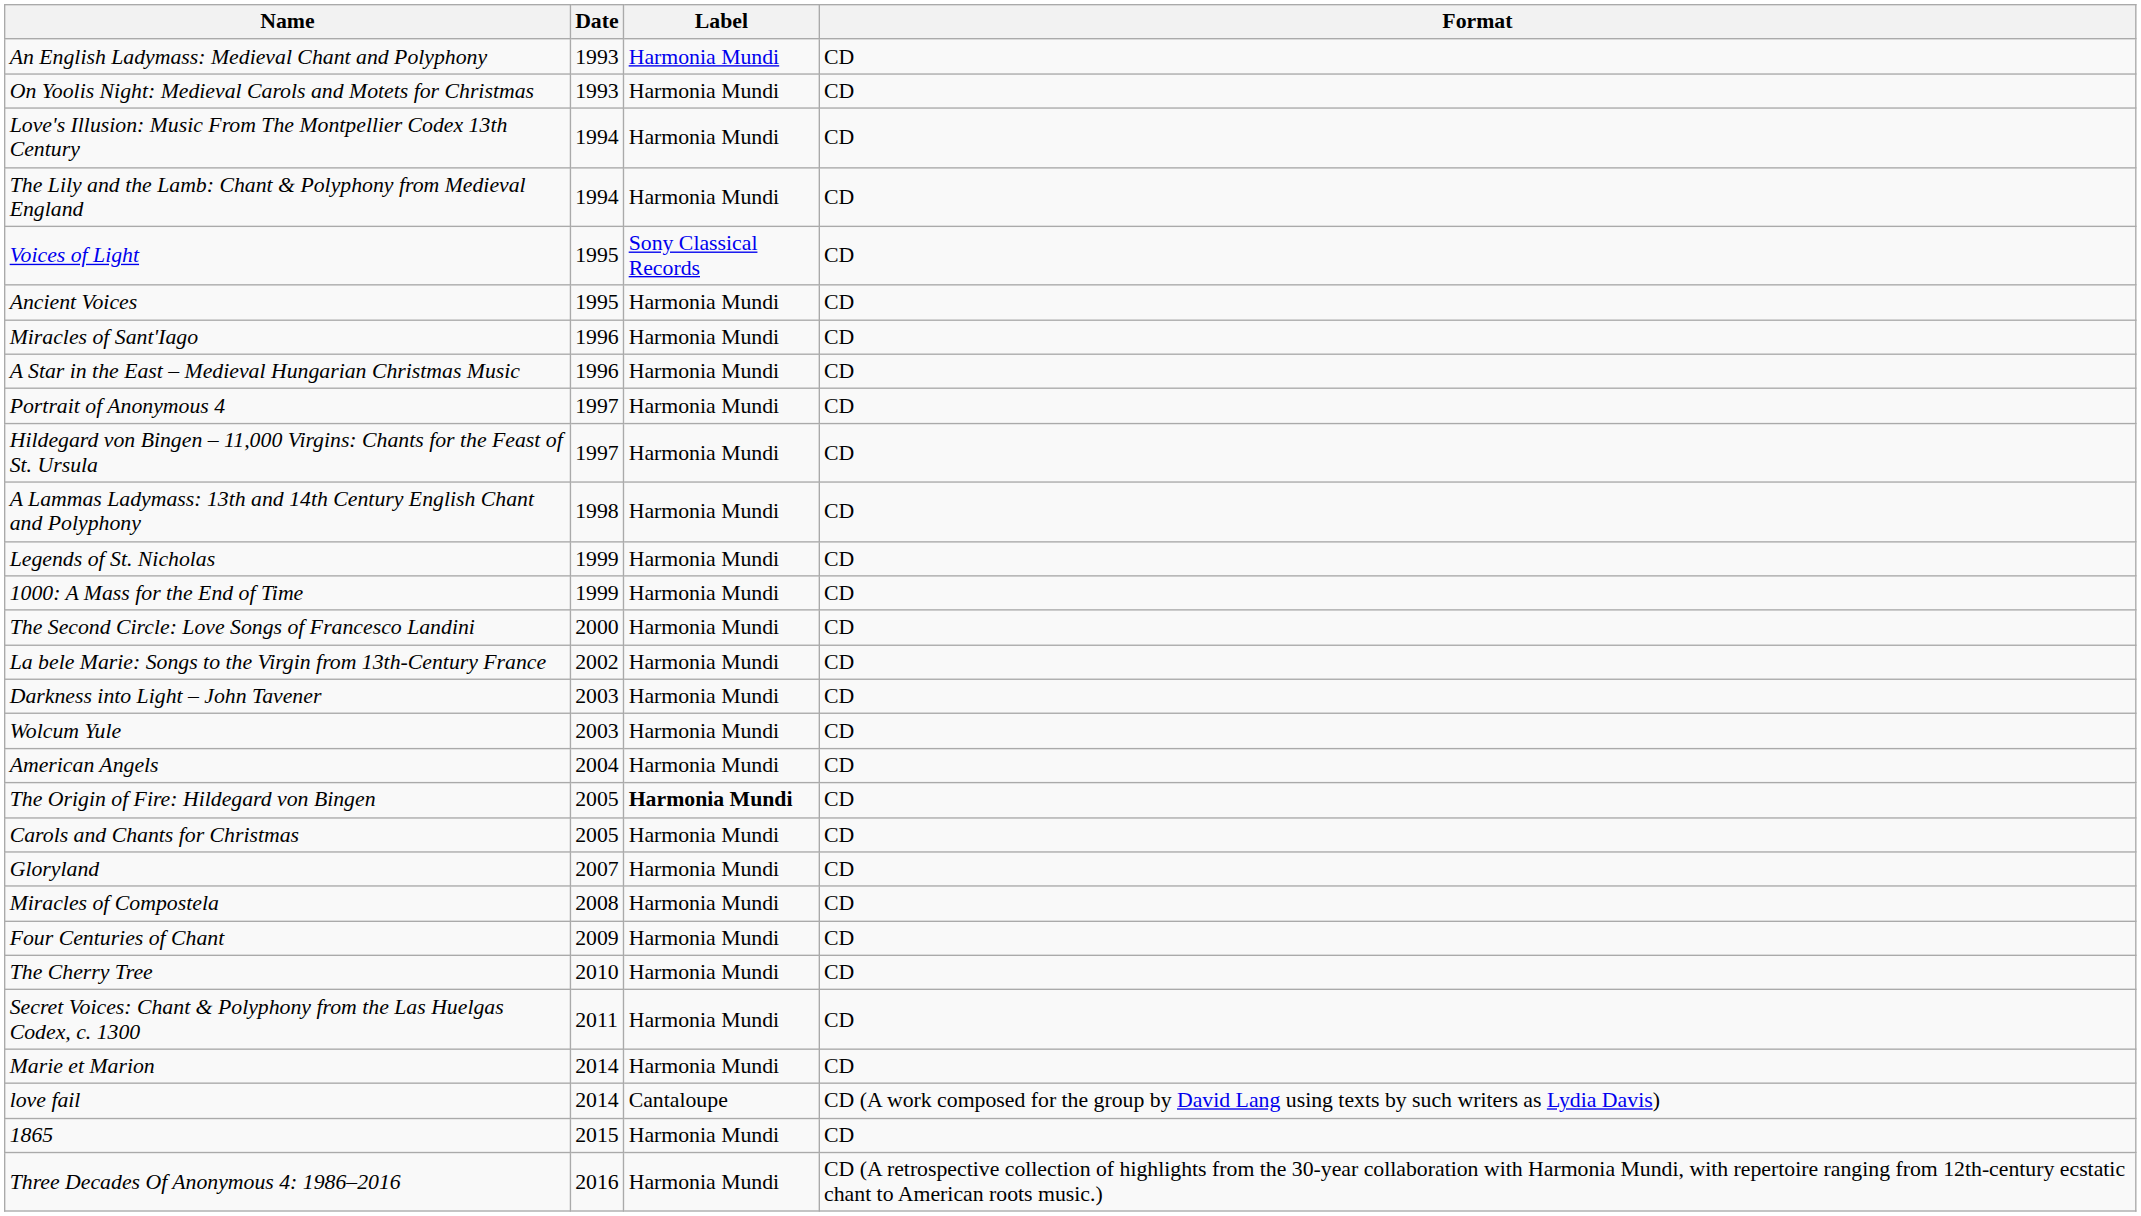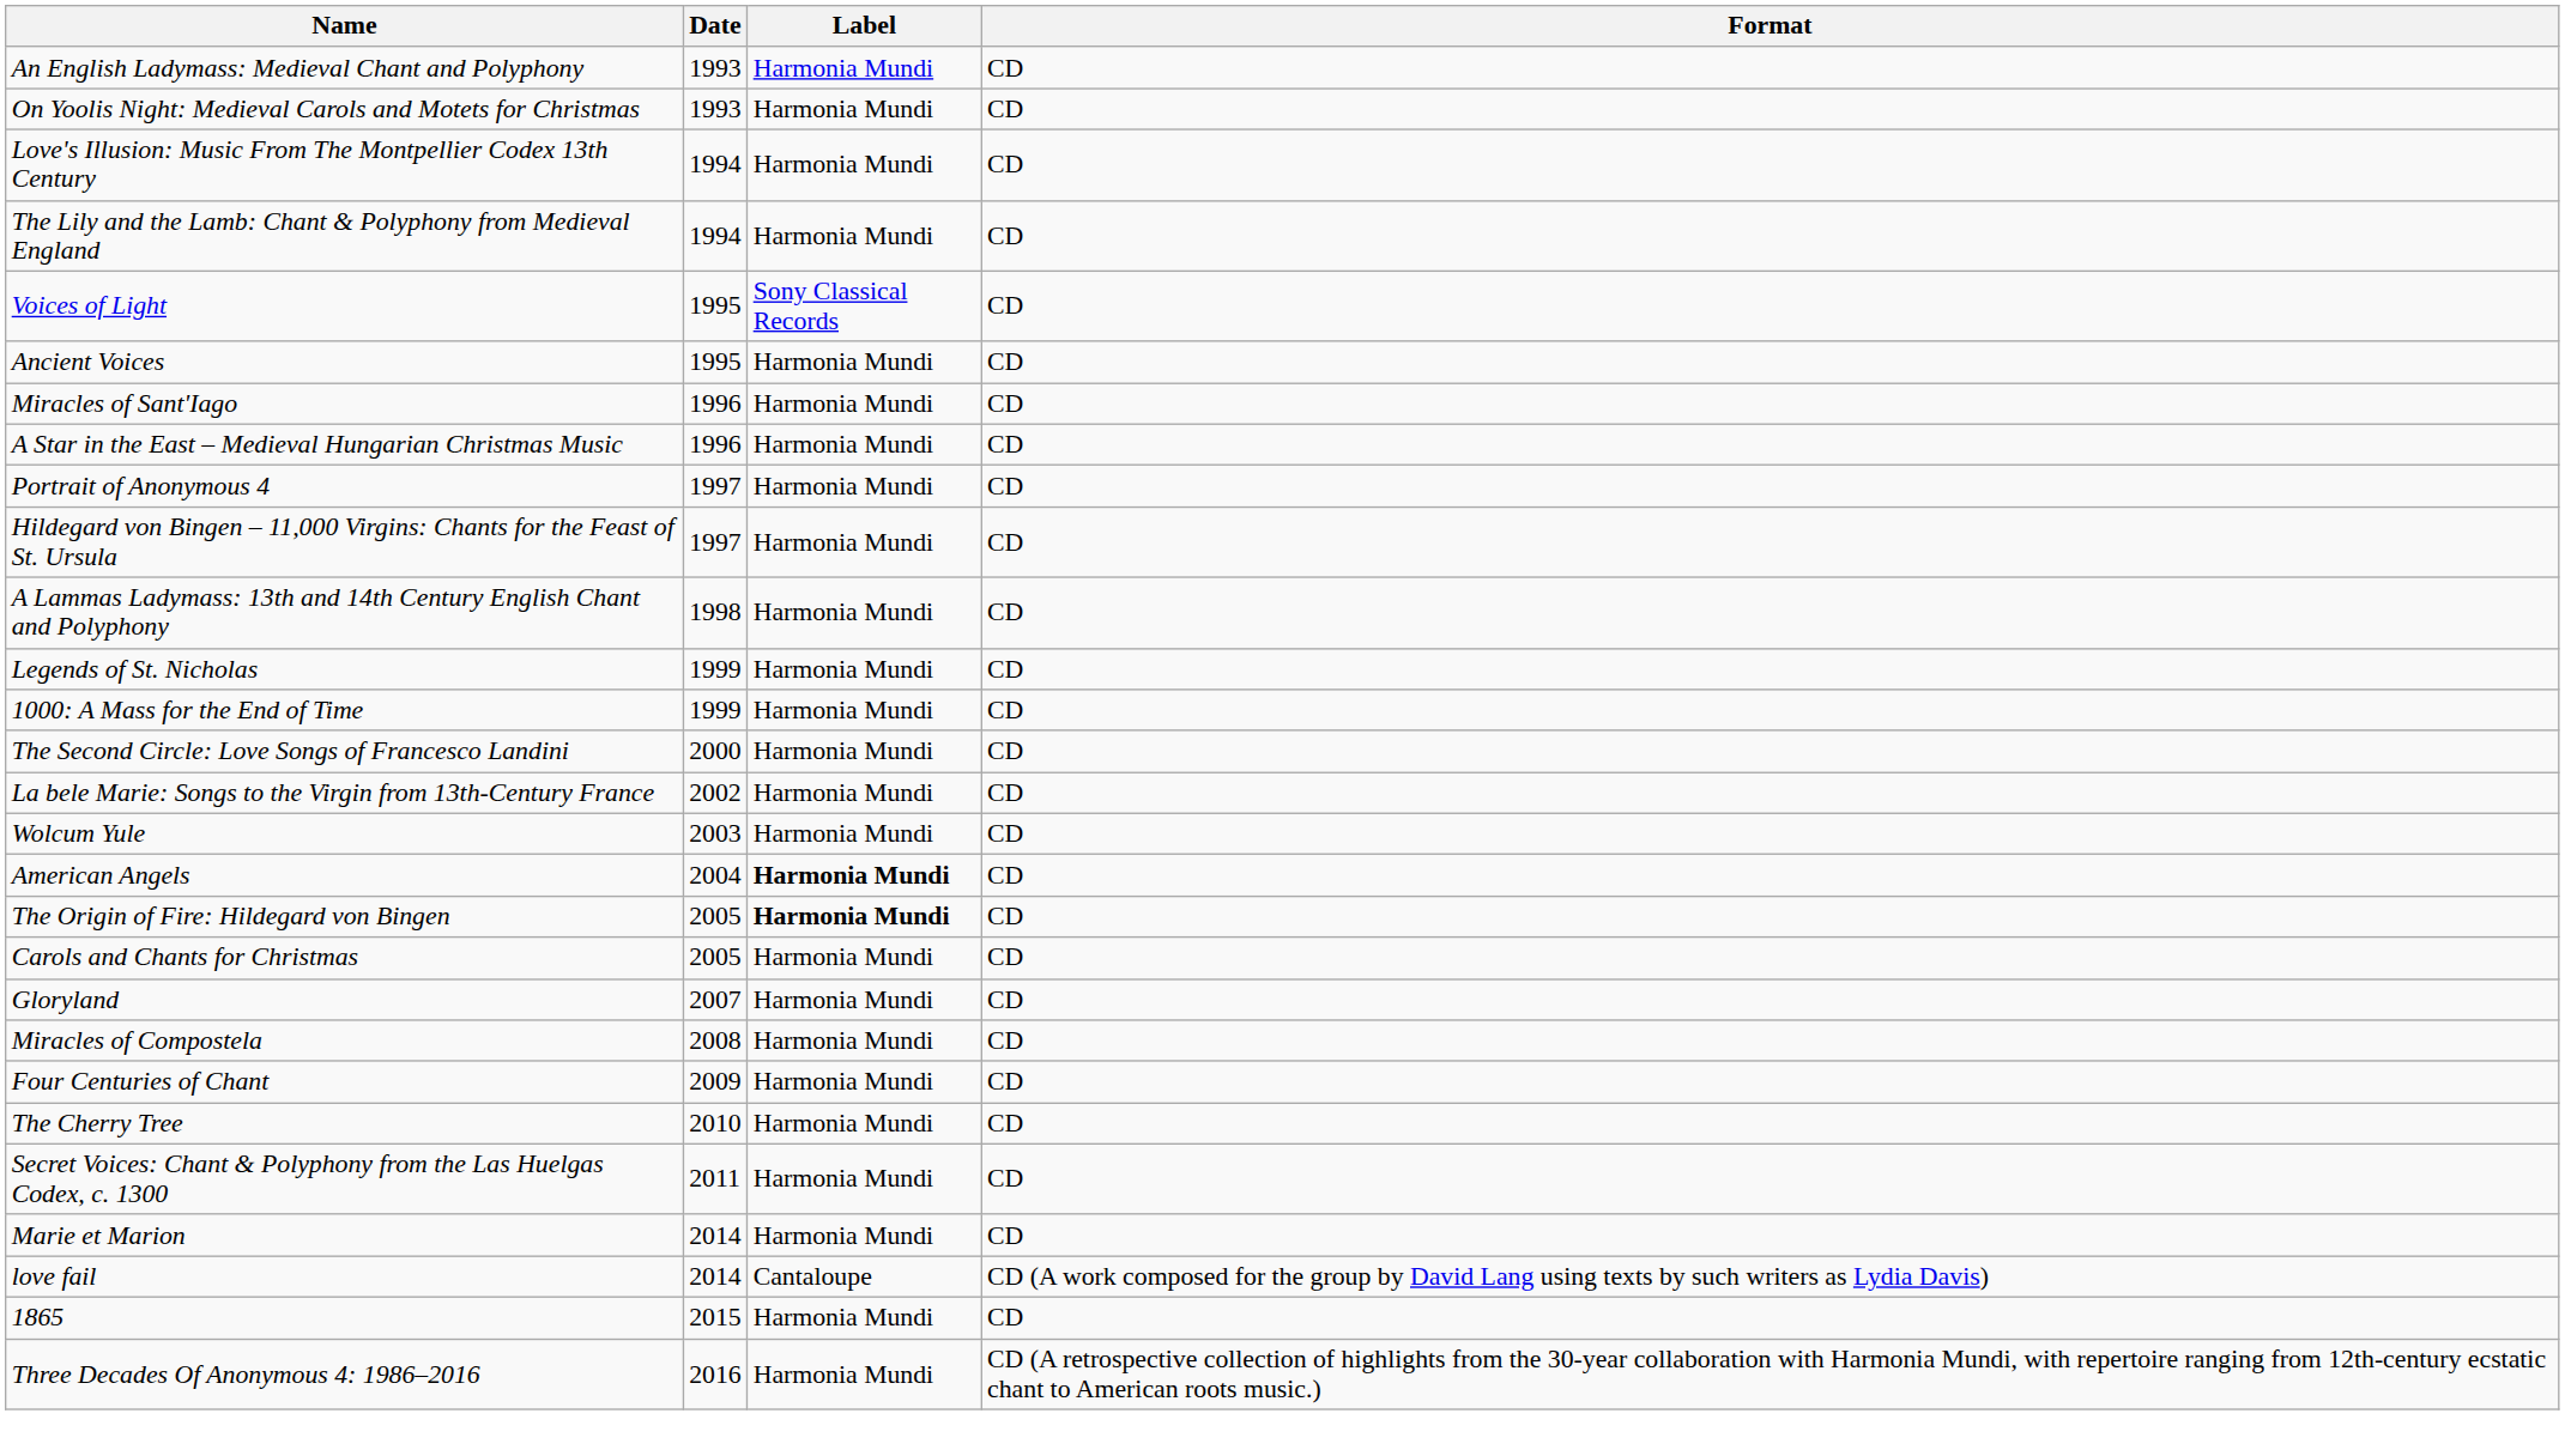- row: Darkness into Light – John Tavener | 2003 | Harmonia Mundi | CD
American Angels | Label: normal -> bold
